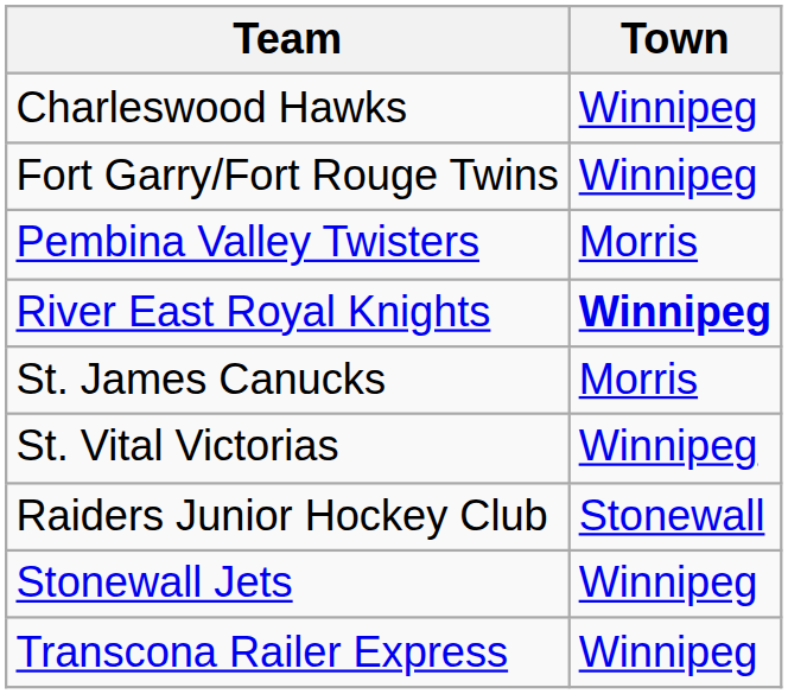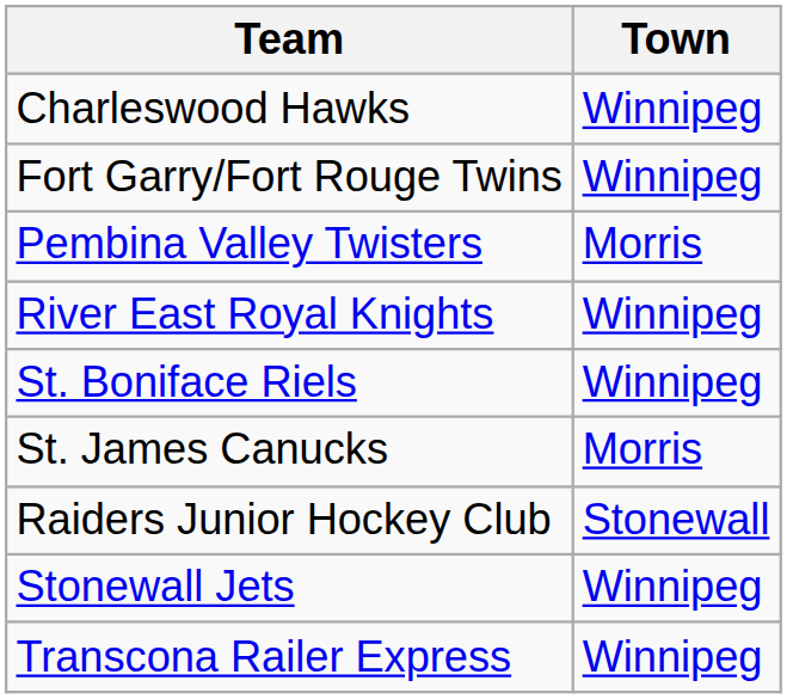River East Royal Knights | Town: bold -> normal
+ row: St. Boniface Riels | Winnipeg
- row: St. Vital Victorias | Winnipeg
